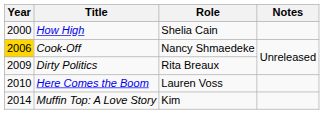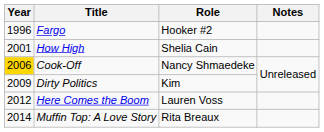+ row: 1996 | Fargo | Hooker #2
How High | Year: 2000 -> 2001
Dirty Politics | Role: Rita Breaux -> Kim
Here Comes the Boom | Year: 2010 -> 2012
Muffin Top: A Love Story | Role: Kim -> Rita Breaux
